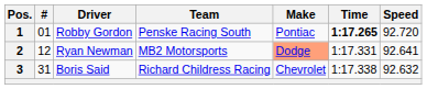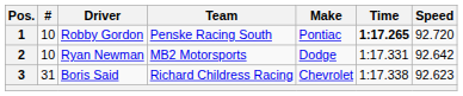1 | #: 01 -> 10
2 | #: 12 -> 10
2 | Make: lightsalmon background -> no background
2 | Speed: 92.641 -> 92.642
3 | Speed: 92.632 -> 92.623
